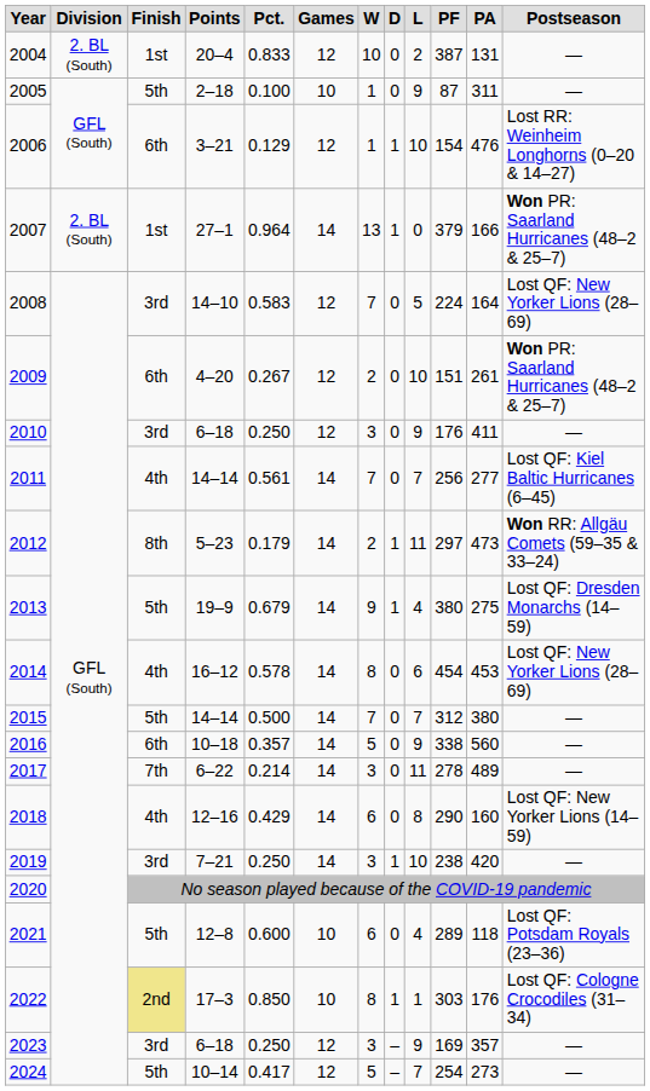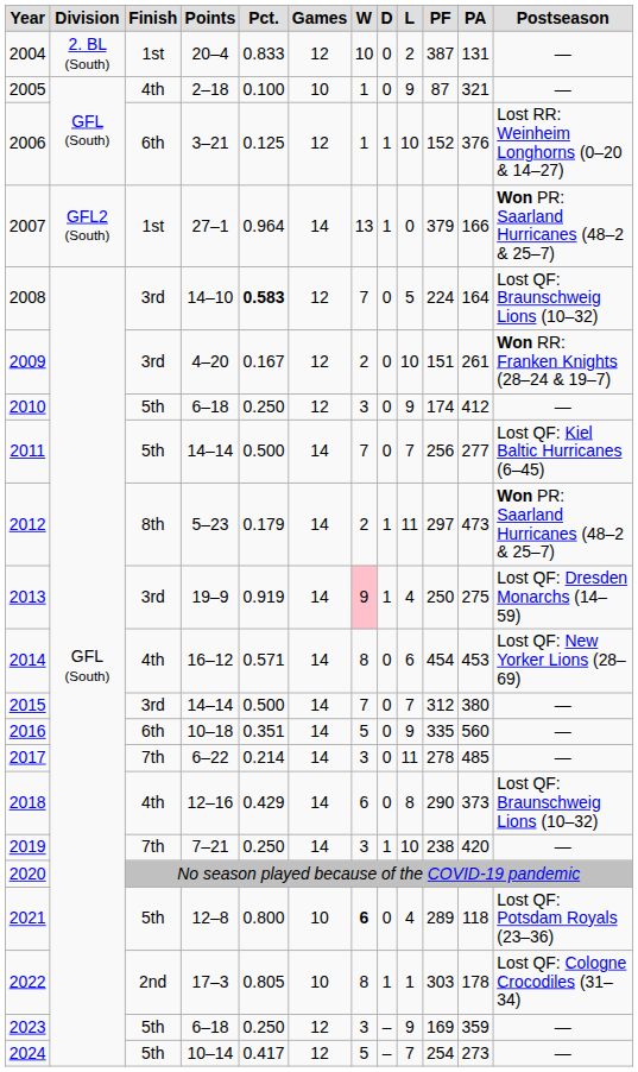2005 | column 3: 5th -> 4th
2005 | column 11: 311 -> 321
2006 | column 5: 0.129 -> 0.125
2006 | column 10: 154 -> 152
2006 | column 11: 476 -> 376
2007 | column 2: 2. BL (South) -> GFL2 (South)
2008 | column 5: normal -> bold
2008 | column 12: Lost QF: New Yorker Lions (28–69) -> Lost QF: Braunschweig Lions (10–32)
2009 | column 3: 6th -> 3rd
2009 | column 5: 0.267 -> 0.167
2009 | column 12: Won PR: Saarland Hurricanes (48–2 & 25–7) -> Won RR: Franken Knights (28–24 & 19–7)
2010 | column 3: 3rd -> 5th
2010 | column 10: 176 -> 174
2010 | column 11: 411 -> 412
2011 | column 3: 4th -> 5th
2011 | column 5: 0.561 -> 0.500
2012 | column 12: Won RR: Allgäu Comets (59–35 & 33–24) -> Won PR: Saarland Hurricanes (48–2 & 25–7)
2013 | column 3: 5th -> 3rd
2013 | column 5: 0.679 -> 0.919
2013 | column 7: no background -> pink background
2013 | column 10: 380 -> 250
2014 | column 5: 0.578 -> 0.571
2015 | column 3: 5th -> 3rd
2016 | column 5: 0.357 -> 0.351
2016 | column 10: 338 -> 335
2017 | column 11: 489 -> 485
2018 | column 11: 160 -> 373
2018 | column 12: Lost QF: New Yorker Lions (14–59) -> Lost QF: Braunschweig Lions (10–32)
2019 | column 3: 3rd -> 7th
2021 | column 5: 0.600 -> 0.800
2021 | column 7: normal -> bold
2022 | column 3: khaki background -> no background
2022 | column 5: 0.850 -> 0.805
2022 | column 11: 176 -> 178
2023 | column 3: 3rd -> 5th
2023 | column 11: 357 -> 359
